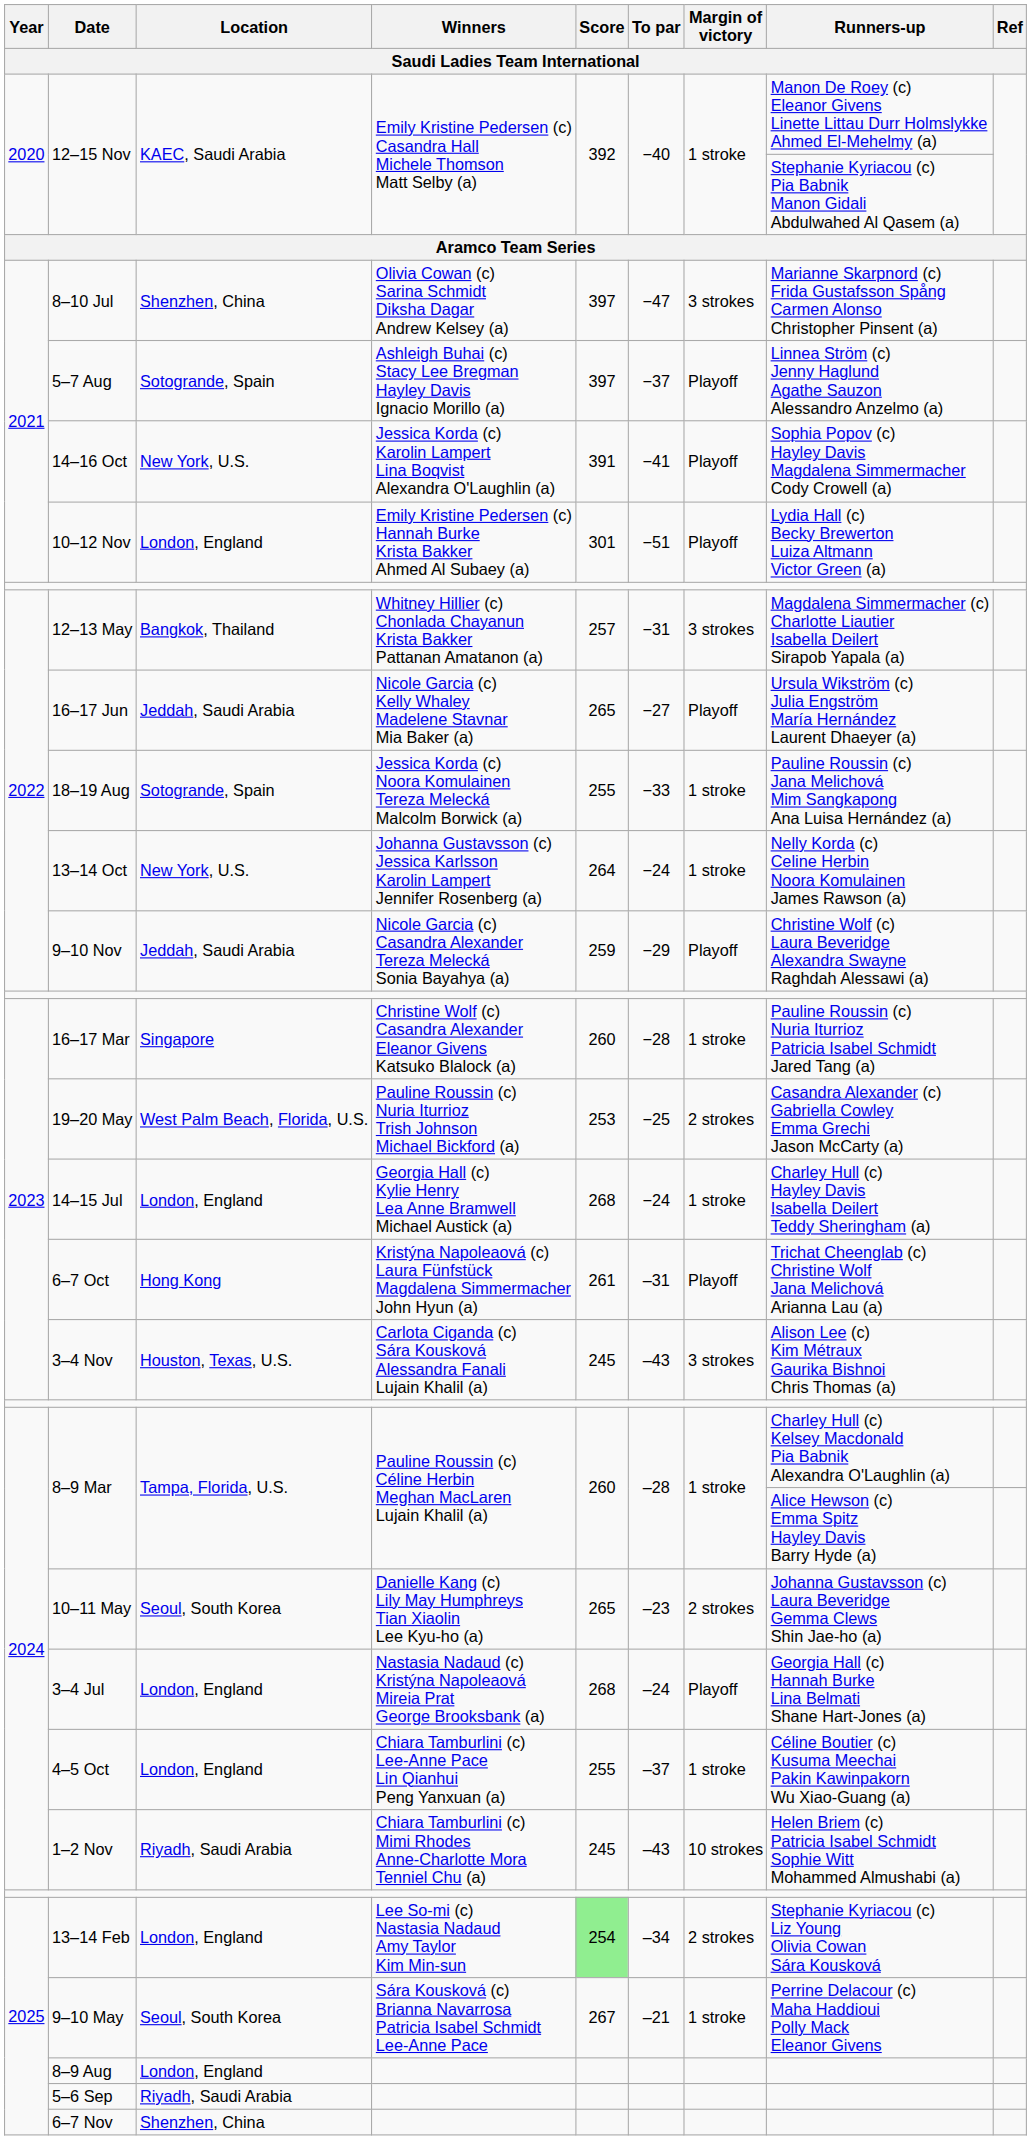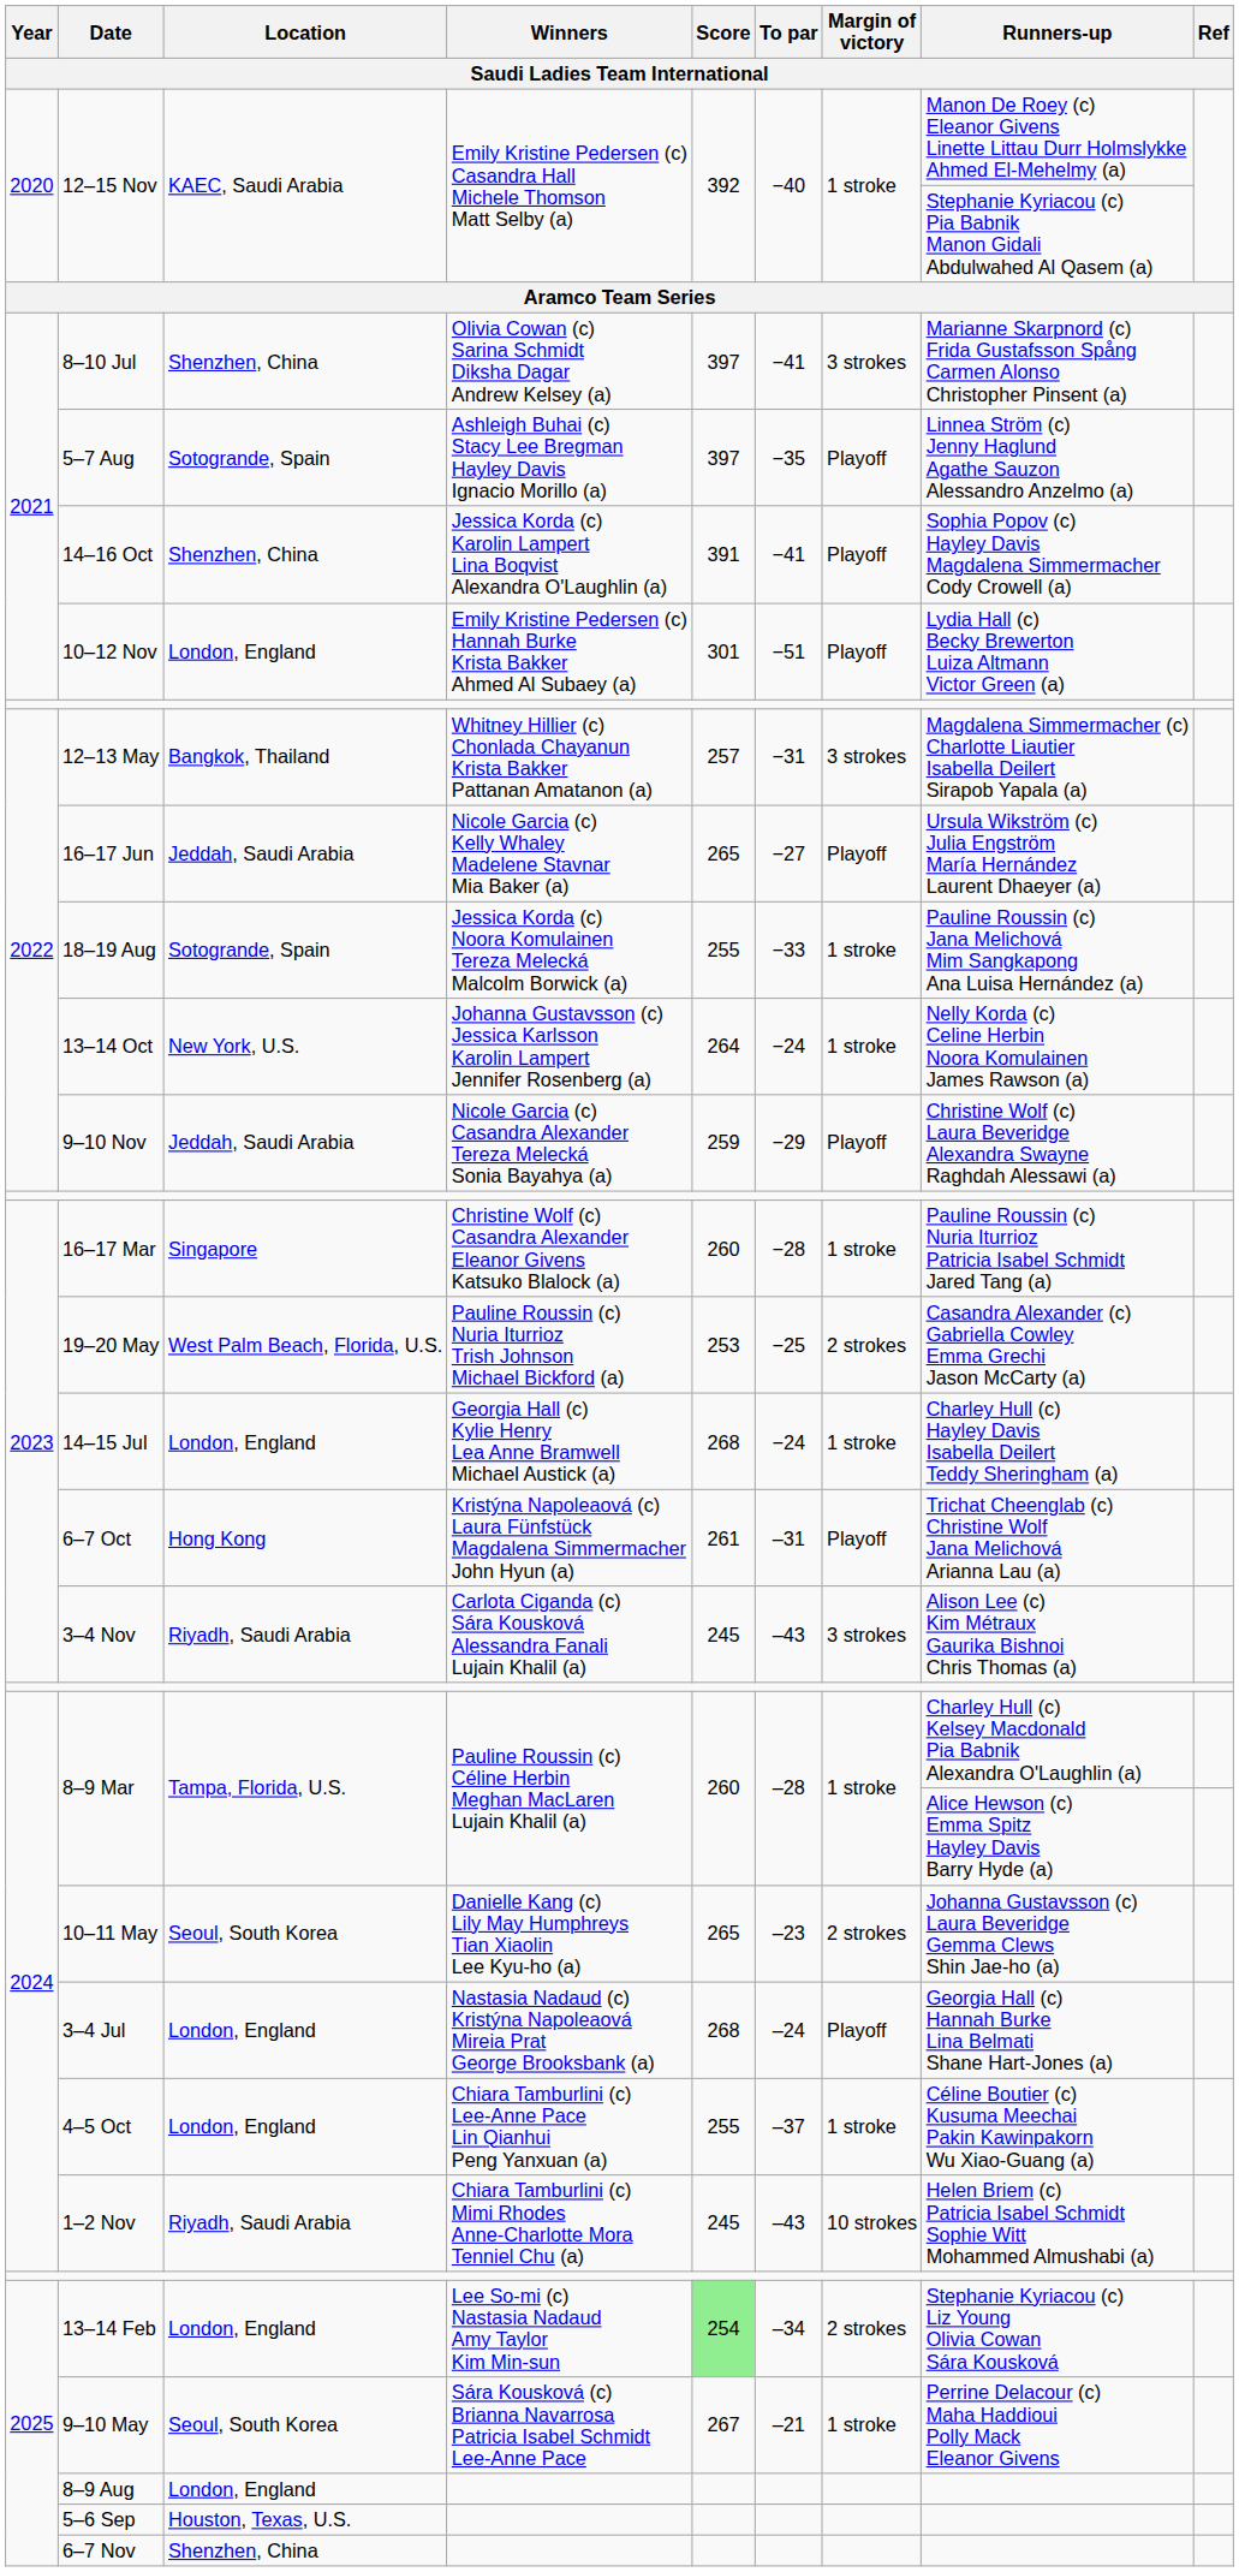8–10 Jul | To par: −47 -> −41
5–7 Aug | To par: −37 -> −35
14–16 Oct | Location: New York, U.S. -> Shenzhen, China
3–4 Nov | Location: Houston, Texas, U.S. -> Riyadh, Saudi Arabia
5–6 Sep | Location: Riyadh, Saudi Arabia -> Houston, Texas, U.S.
